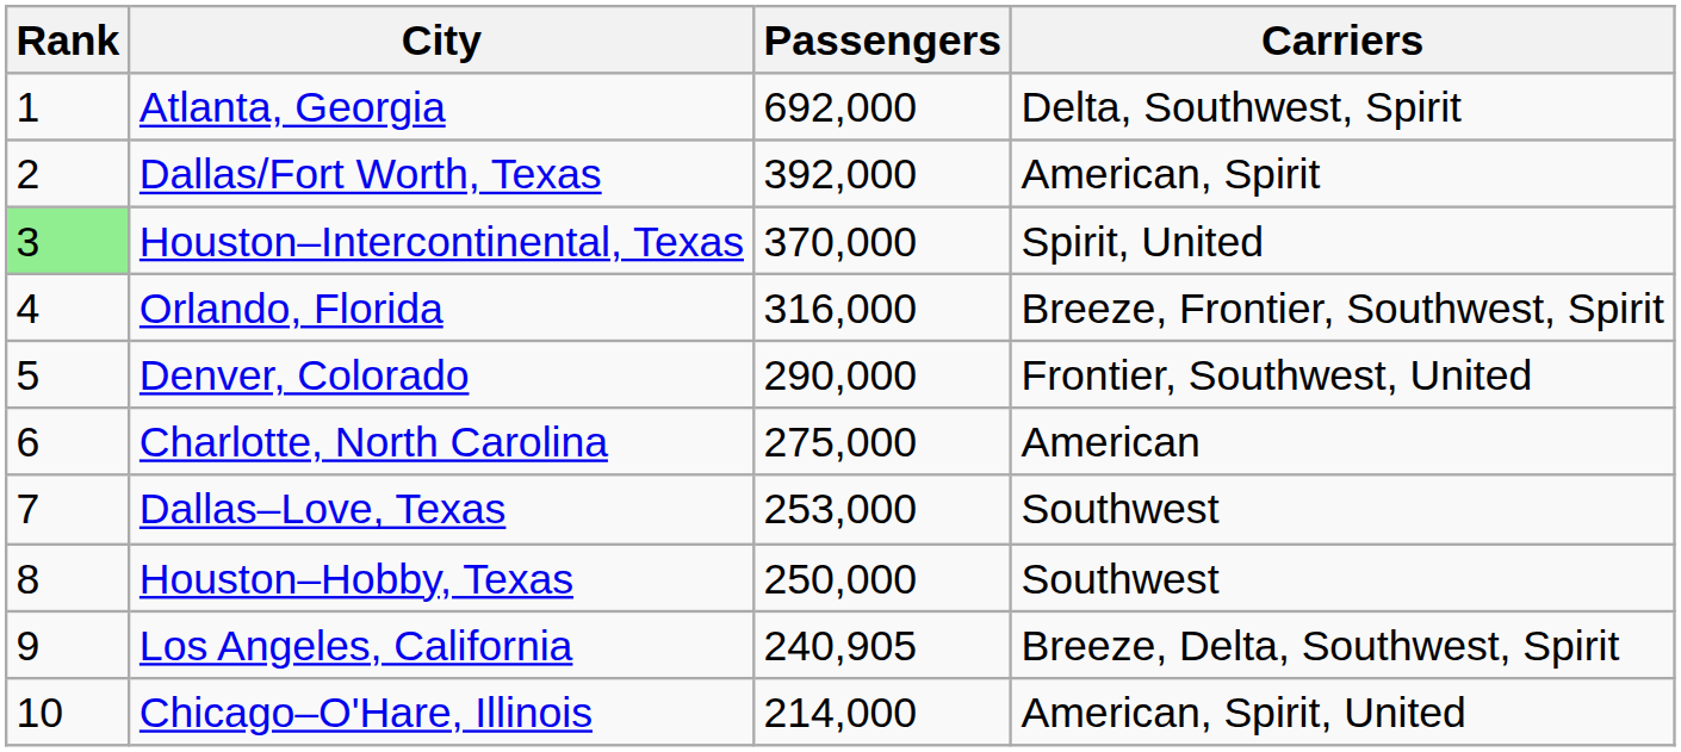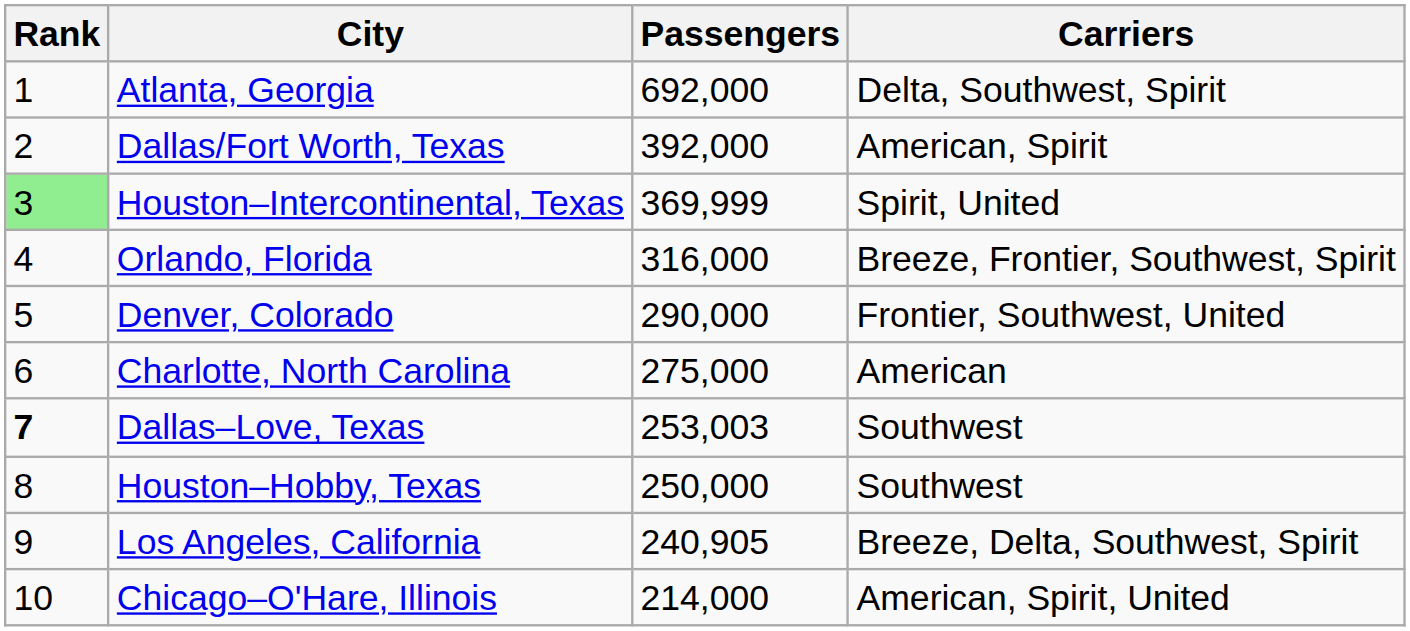Houston–Intercontinental, Texas | Passengers: 370,000 -> 369,999
Dallas–Love, Texas | Rank: normal -> bold
Dallas–Love, Texas | Passengers: 253,000 -> 253,003
